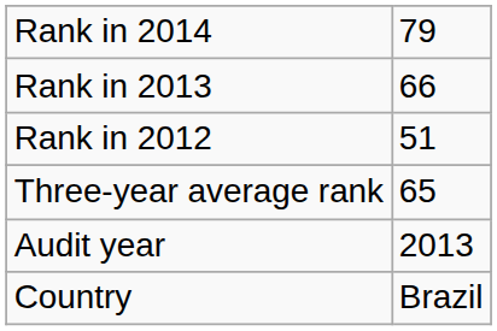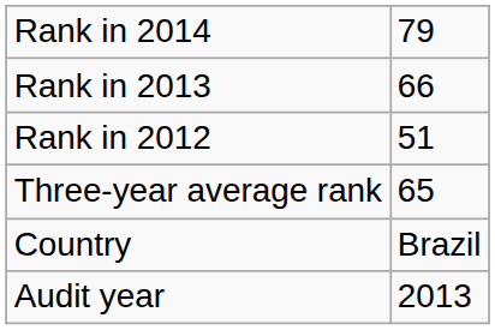rows swapped: Country <-> Audit year
